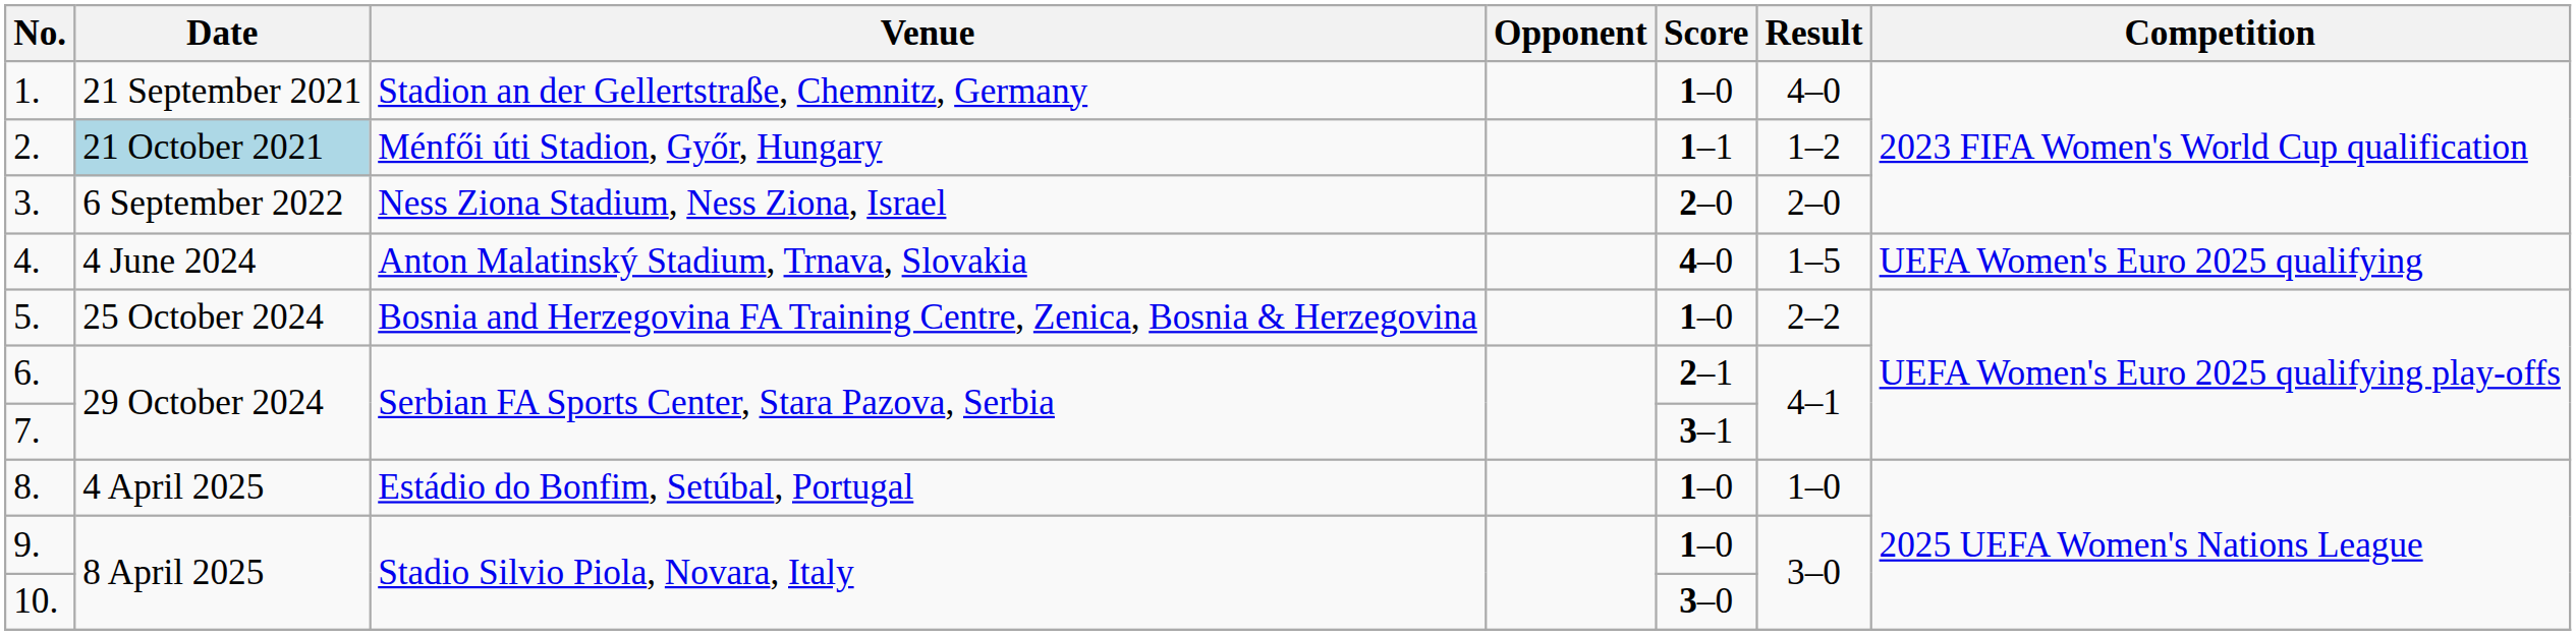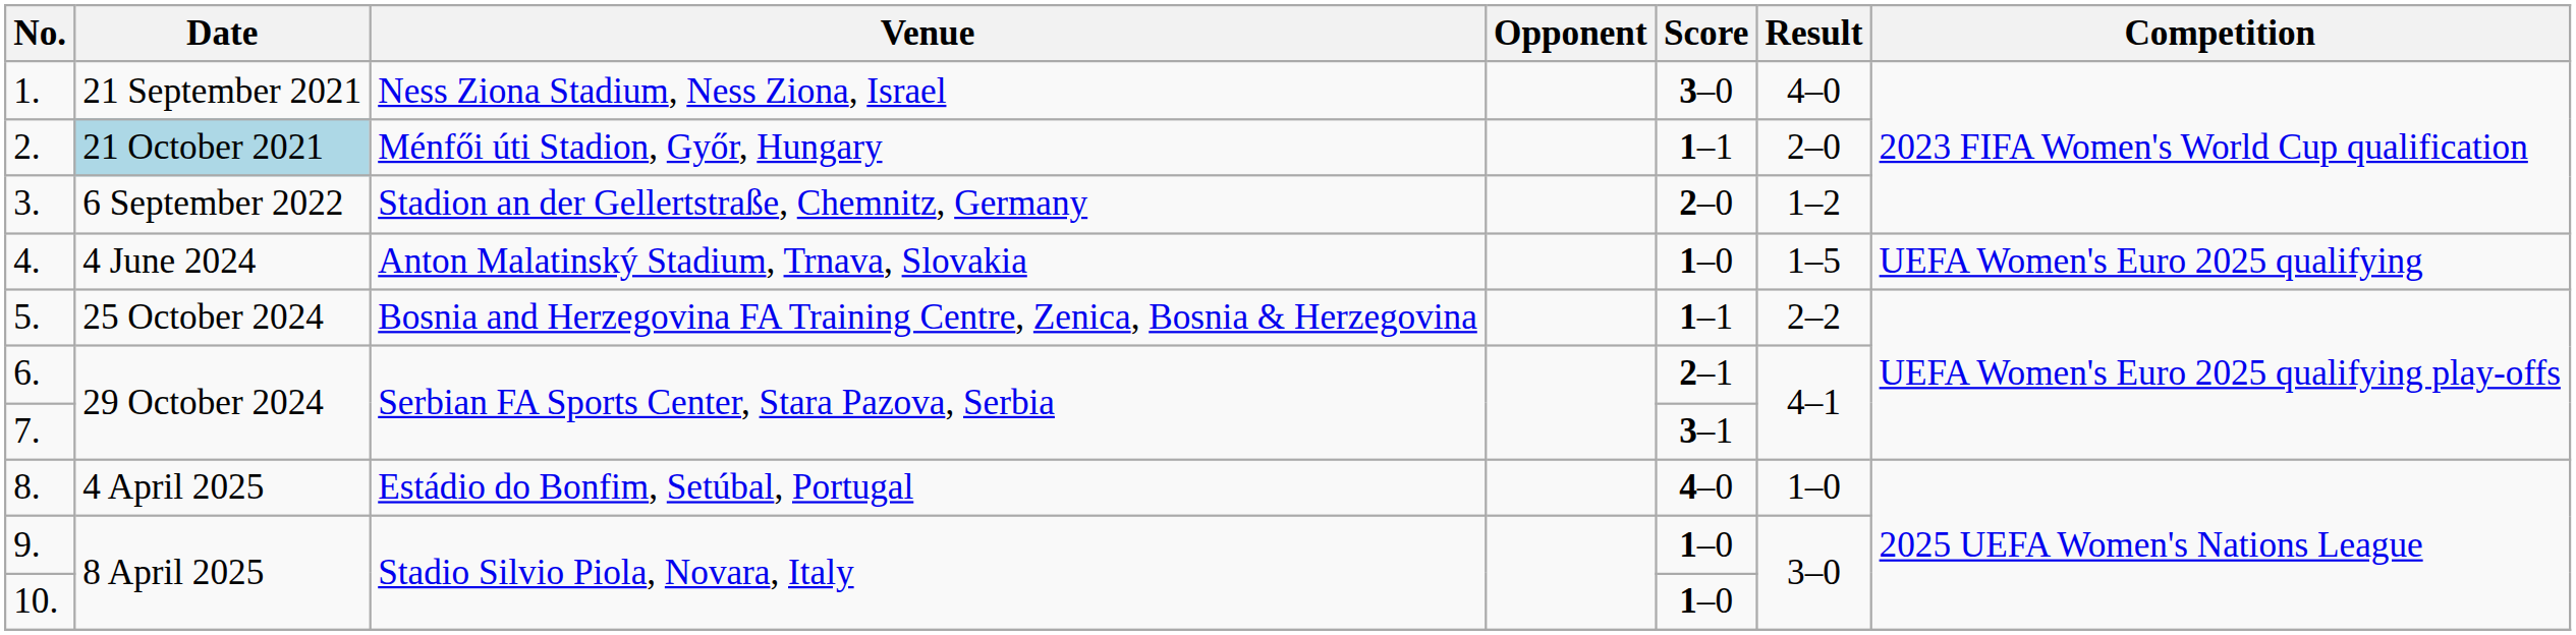1. | Venue: Stadion an der Gellertstraße, Chemnitz, Germany -> Ness Ziona Stadium, Ness Ziona, Israel
1. | Score: 1–0 -> 3–0
2. | Result: 1–2 -> 2–0
3. | Venue: Ness Ziona Stadium, Ness Ziona, Israel -> Stadion an der Gellertstraße, Chemnitz, Germany
3. | Result: 2–0 -> 1–2
4. | Score: 4–0 -> 1–0
5. | Score: 1–0 -> 1–1
8. | Score: 1–0 -> 4–0
10. | Score: 3–0 -> 1–0
